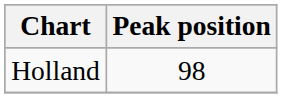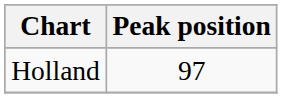Holland | Peak position: 98 -> 97
